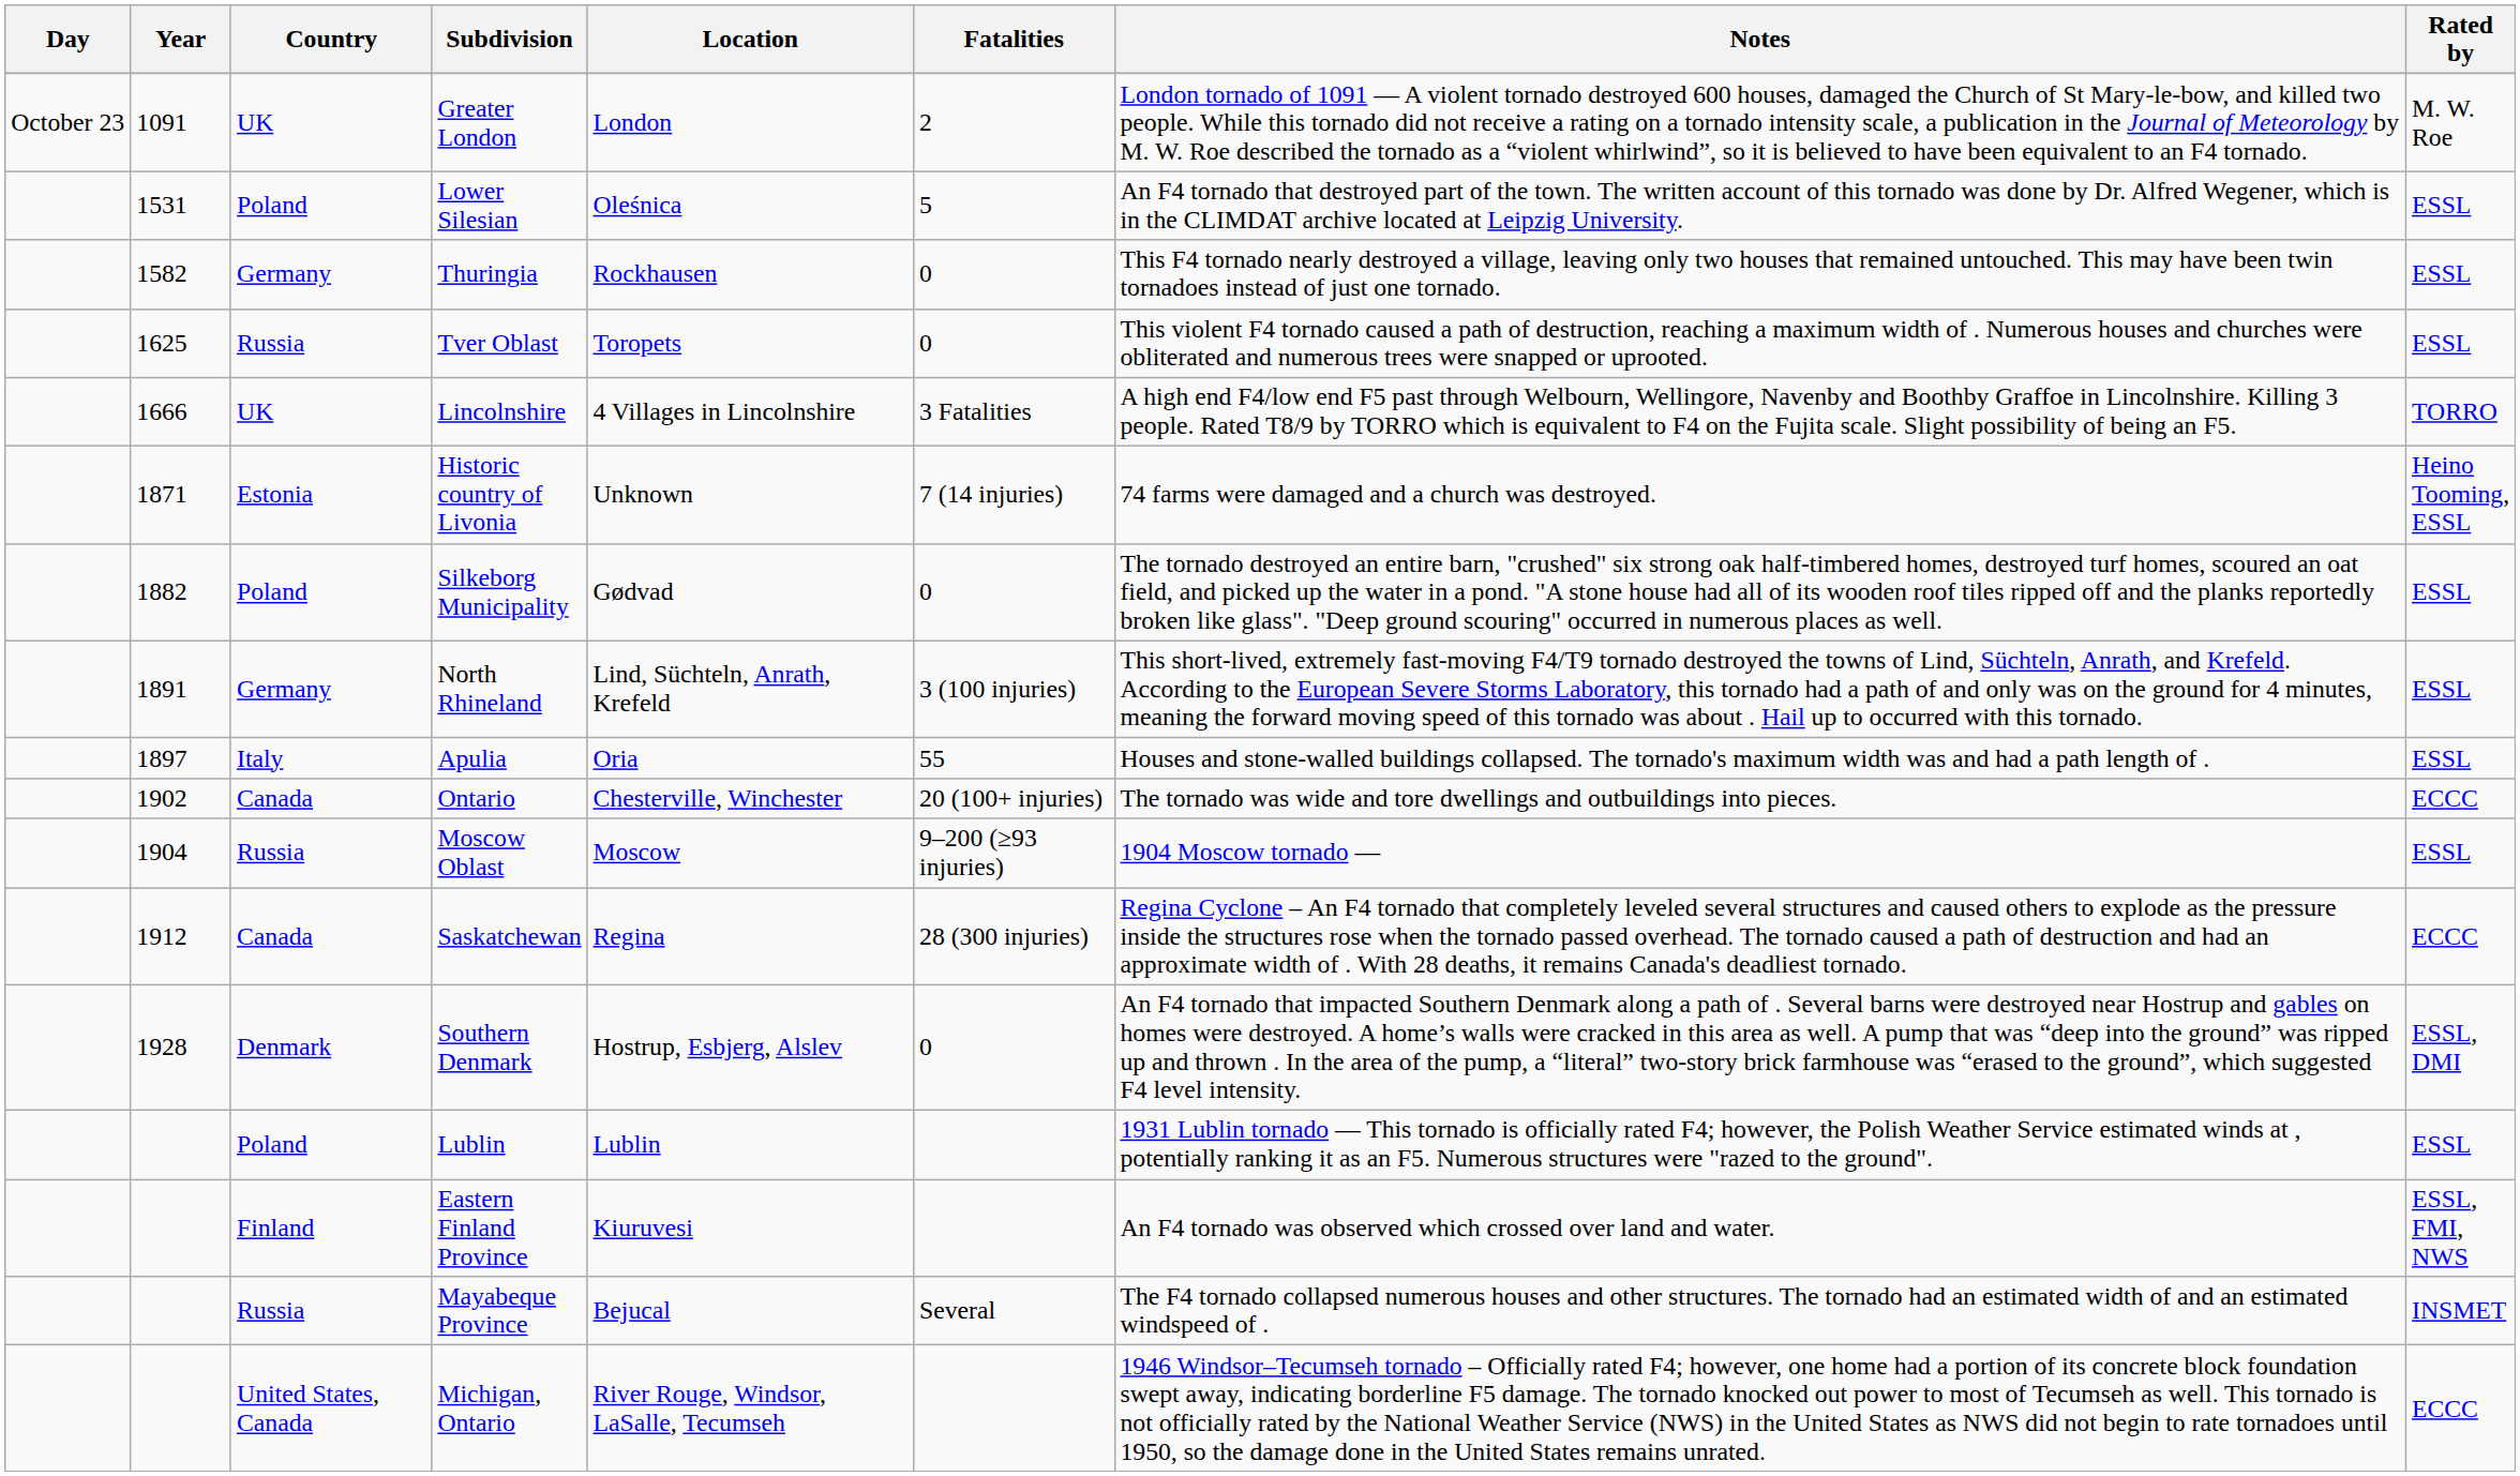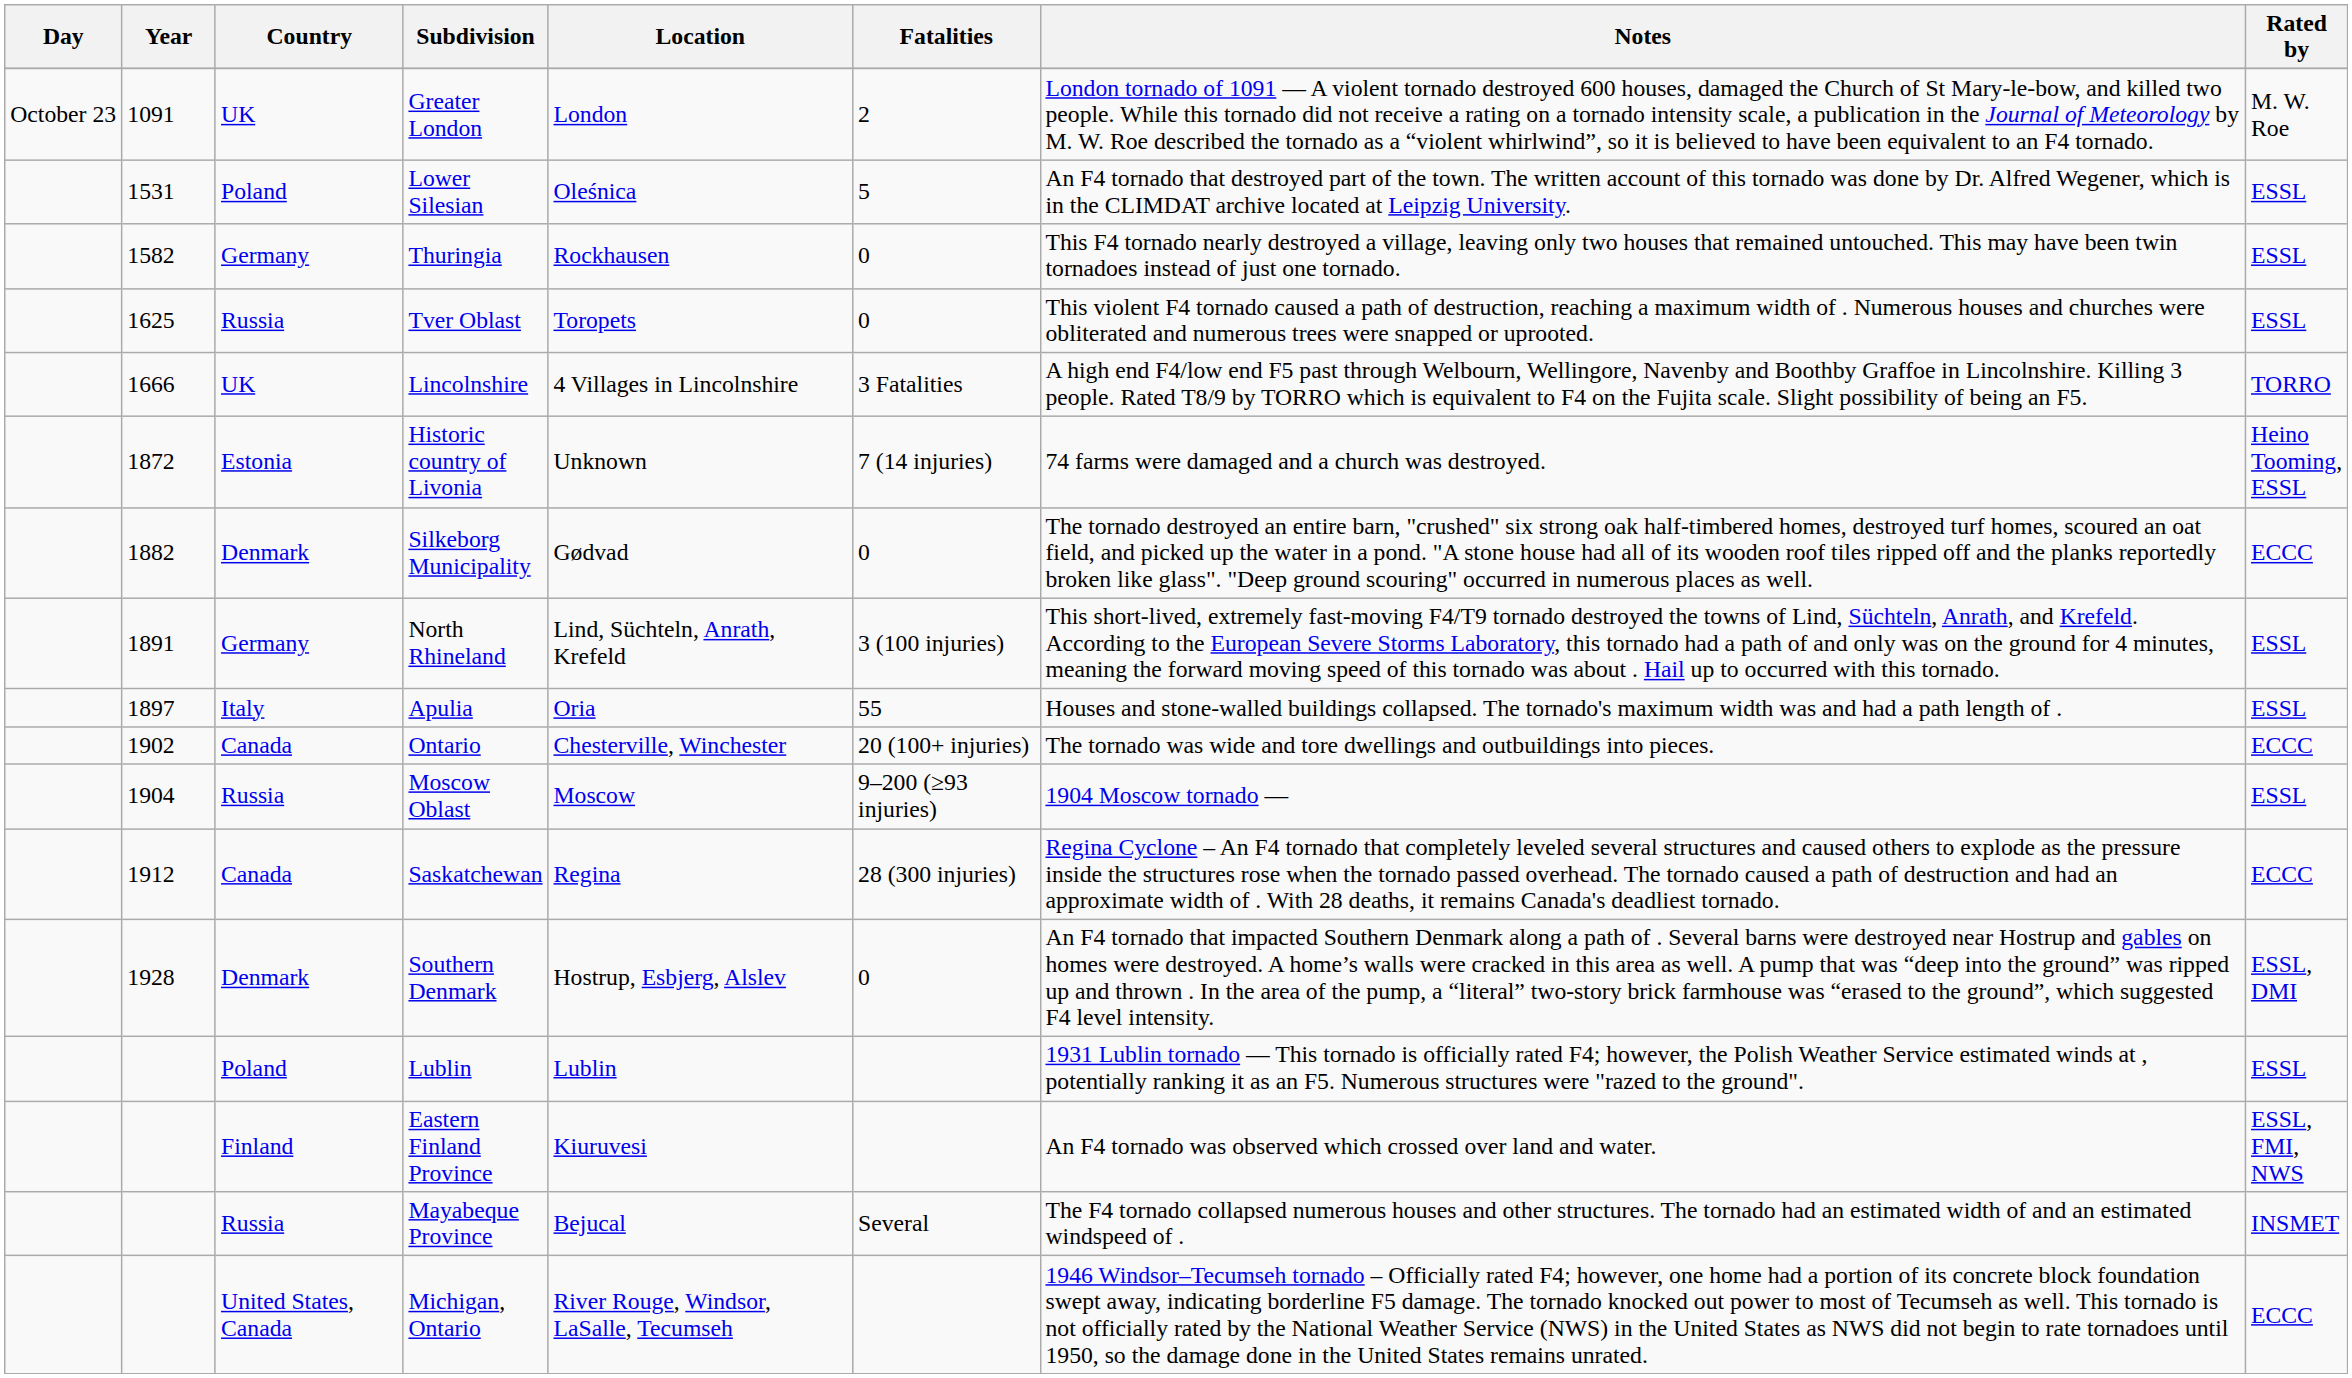Historic country of Livonia | Year: 1871 -> 1872
Silkeborg Municipality | Country: Poland -> Denmark
Silkeborg Municipality | Rated by: ESSL -> ECCC
